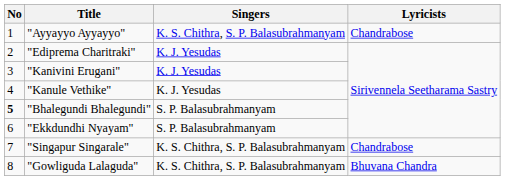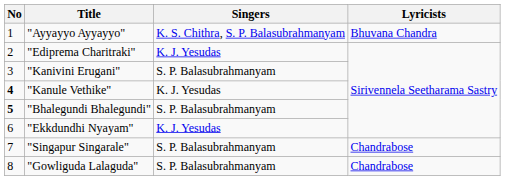"Ayyayyo Ayyayyo" | Lyricists: Chandrabose -> Bhuvana Chandra
"Kanivini Erugani" | Singers: K. J. Yesudas -> S. P. Balasubrahmanyam
"Kanule Vethike" | No: normal -> bold
"Ekkdundhi Nyayam" | Singers: S. P. Balasubrahmanyam -> K. J. Yesudas
"Singapur Singarale" | Singers: K. S. Chithra, S. P. Balasubrahmanyam -> S. P. Balasubrahmanyam
"Gowliguda Lalaguda" | Singers: K. S. Chithra, S. P. Balasubrahmanyam -> S. P. Balasubrahmanyam
"Gowliguda Lalaguda" | Lyricists: Bhuvana Chandra -> Chandrabose
